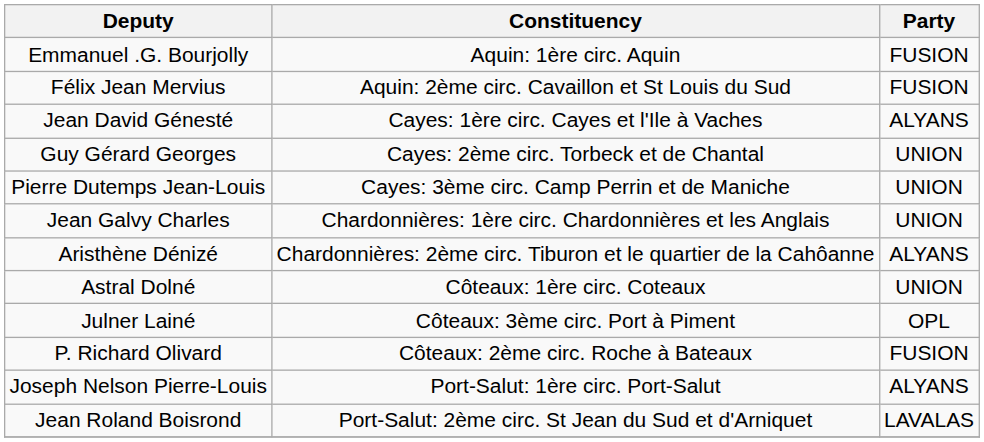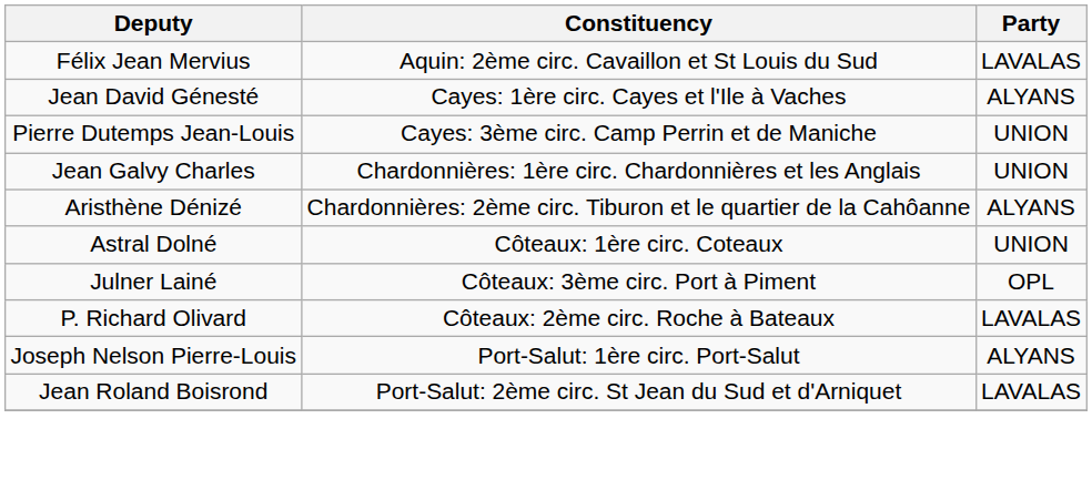- row: Emmanuel .G. Bourjolly | Aquin: 1ère circ. Aquin | FUSION
Félix Jean Mervius | Party: FUSION -> LAVALAS
- row: Guy Gérard Georges | Cayes: 2ème circ. Torbeck et de Chantal | UNION
P. Richard Olivard | Party: FUSION -> LAVALAS
